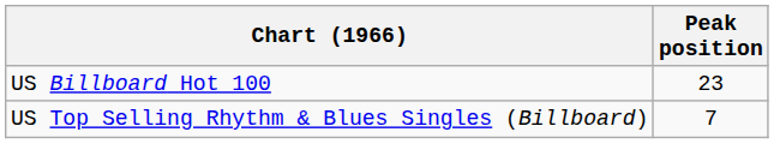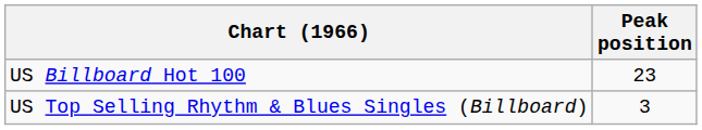US Top Selling Rhythm & Blues Singles (Billboard) | Peak position: 7 -> 3
